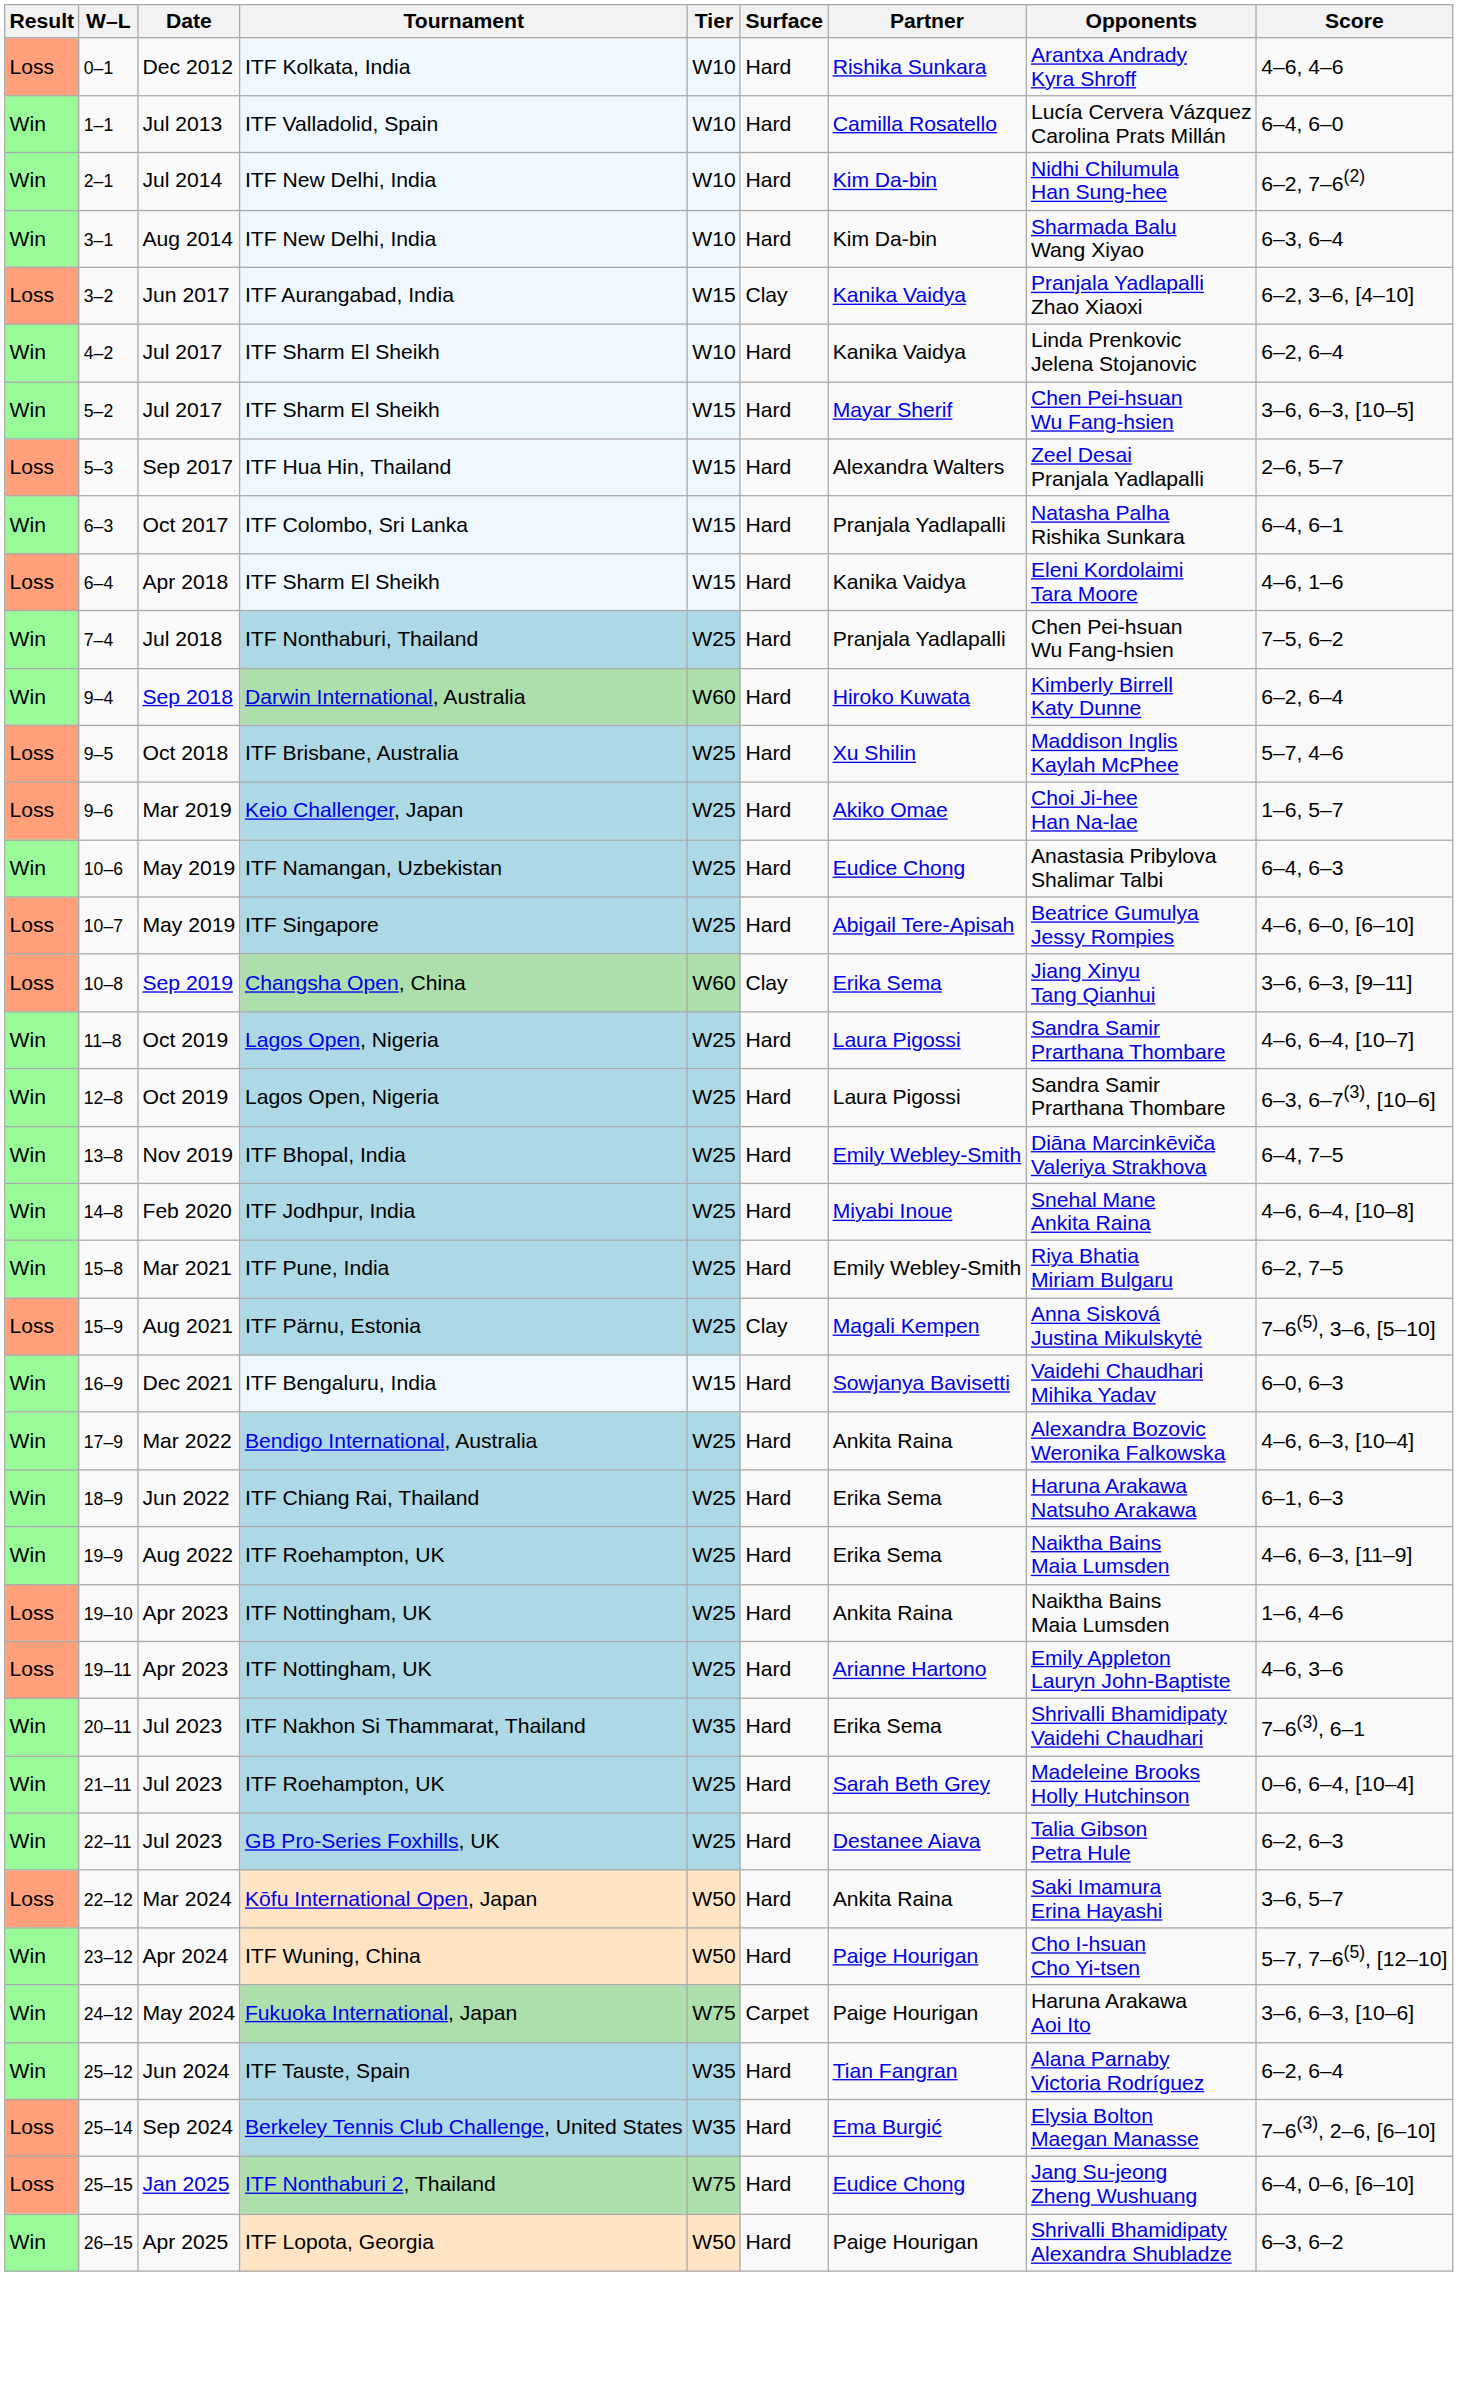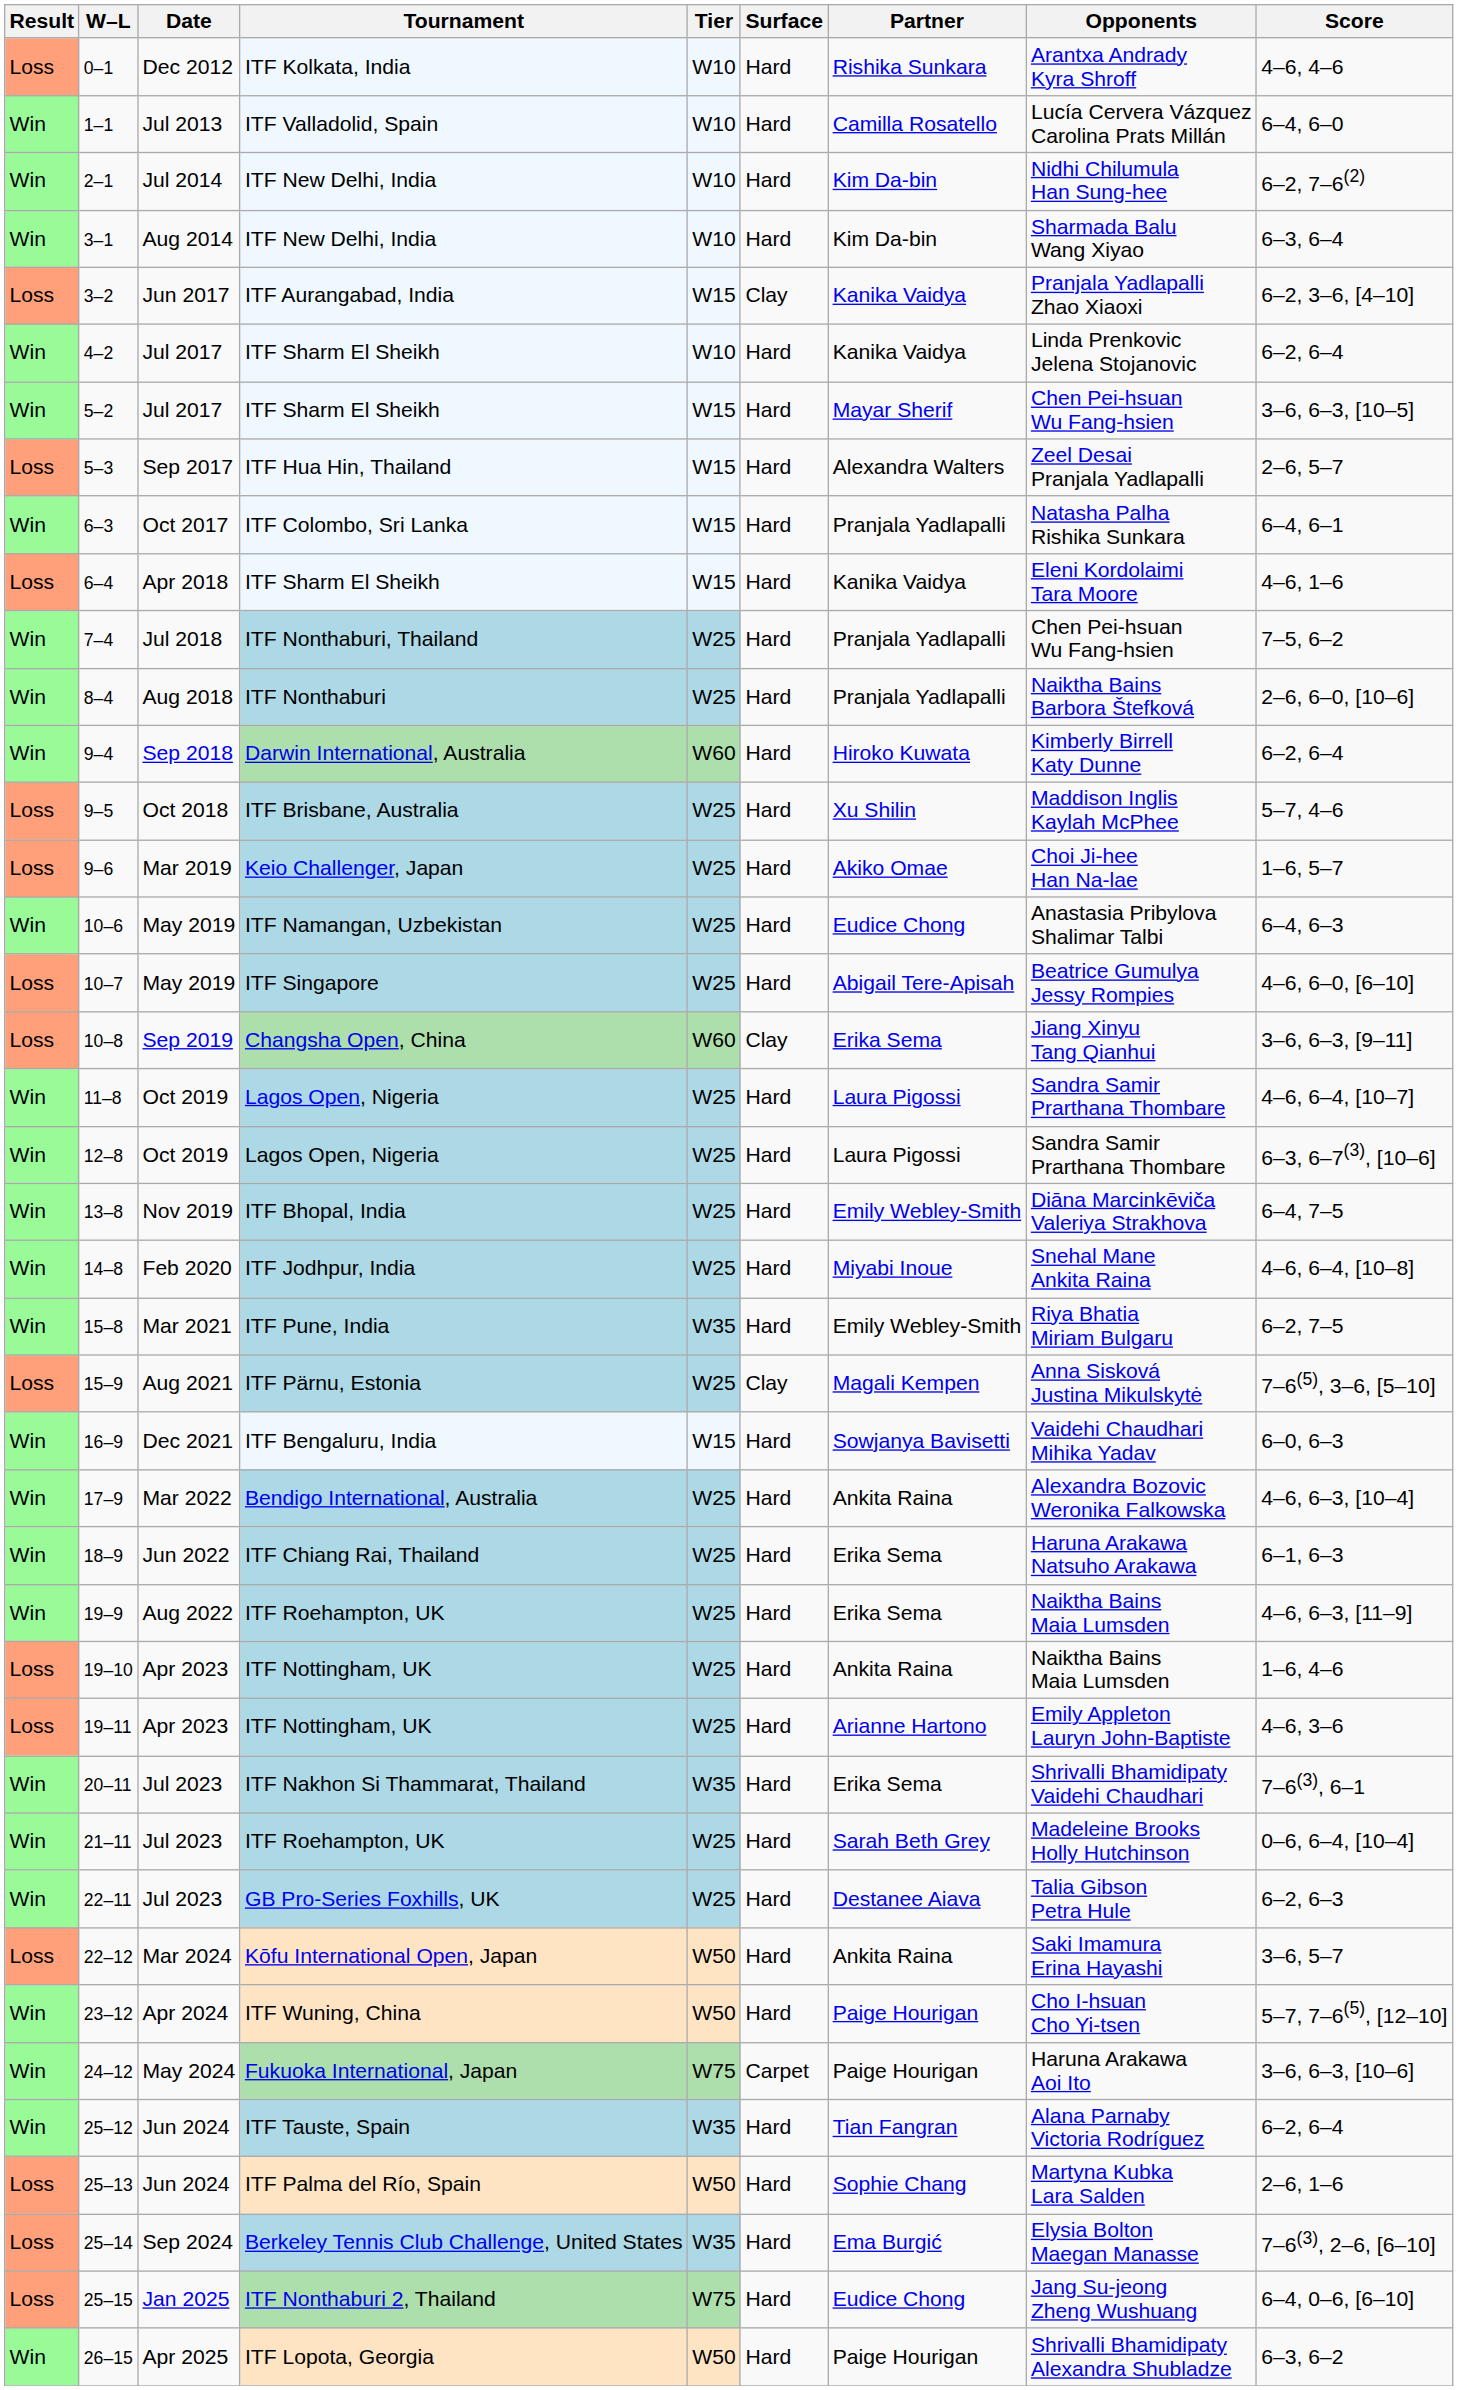+ row: Win | 8–4 | Aug 2018 | ITF Nonthaburi | W25 | Hard | Pranjala Yadlapalli | Naiktha Bains Barbora Štefková | 2–6, 6–0, [10–6]
15–8 | Tier: W25 -> W35
+ row: Loss | 25–13 | Jun 2024 | ITF Palma del Río, Spain | W50 | Hard | Sophie Chang | Martyna Kubka Lara Salden | 2–6, 1–6
